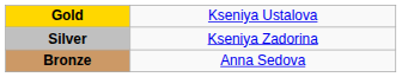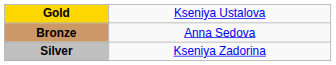rows swapped: Silver <-> Bronze
